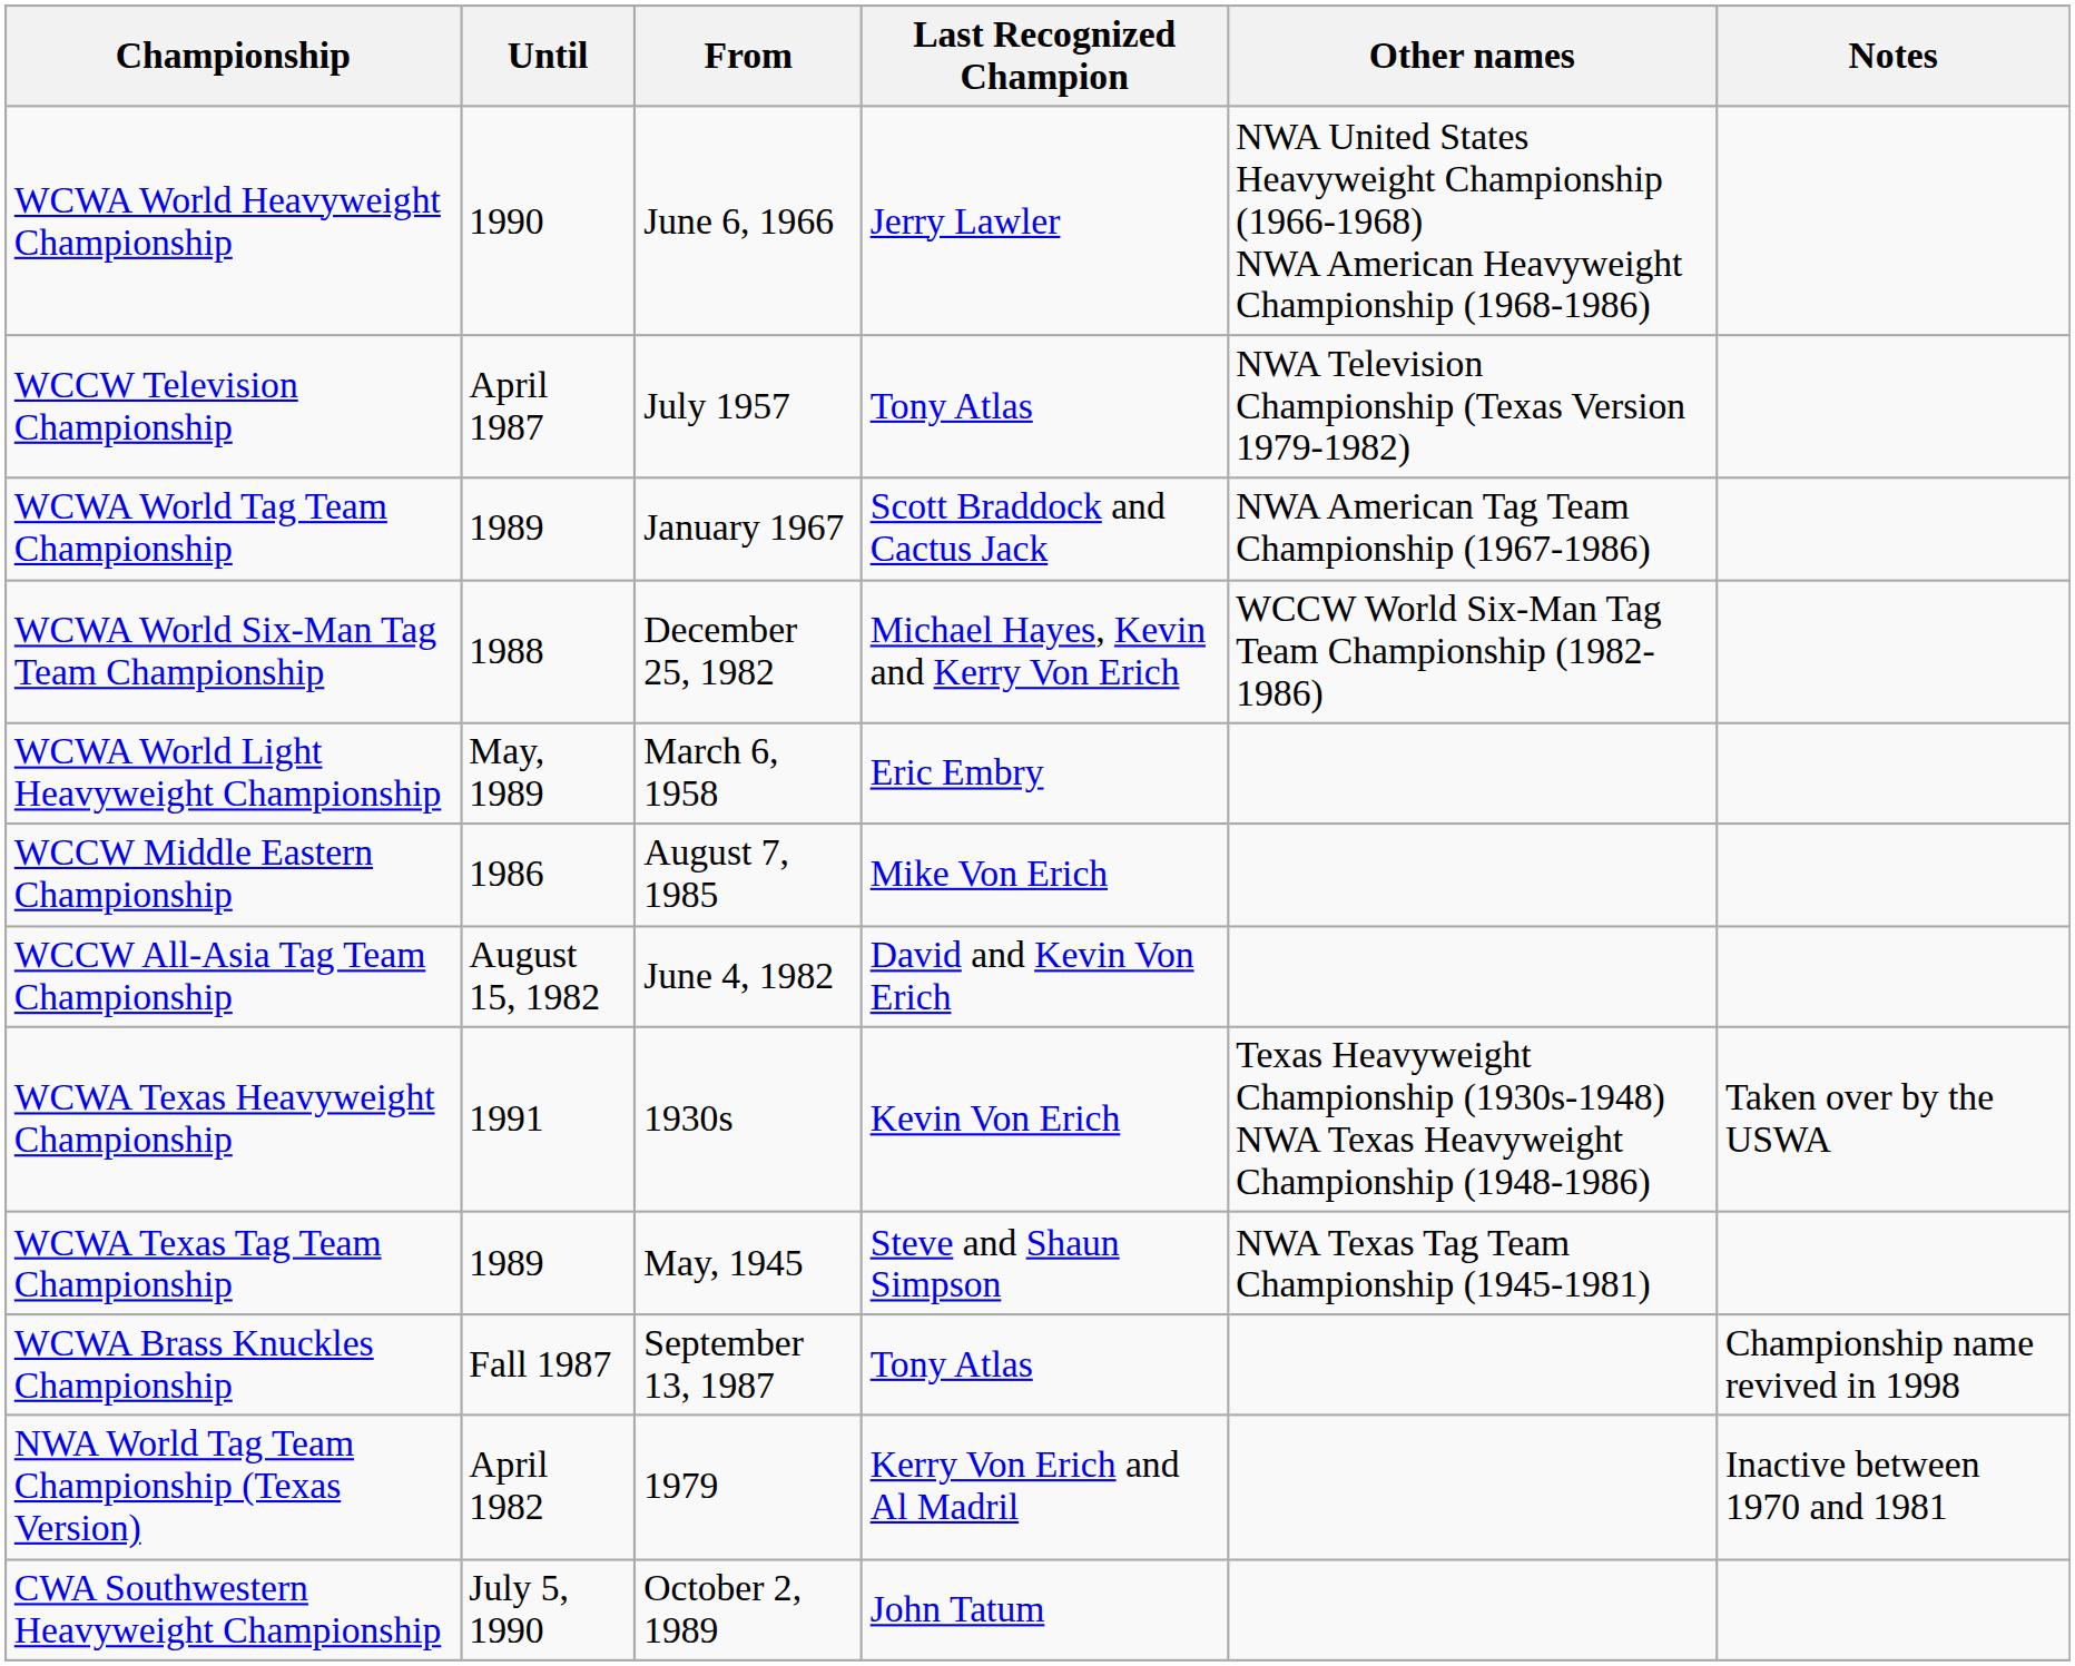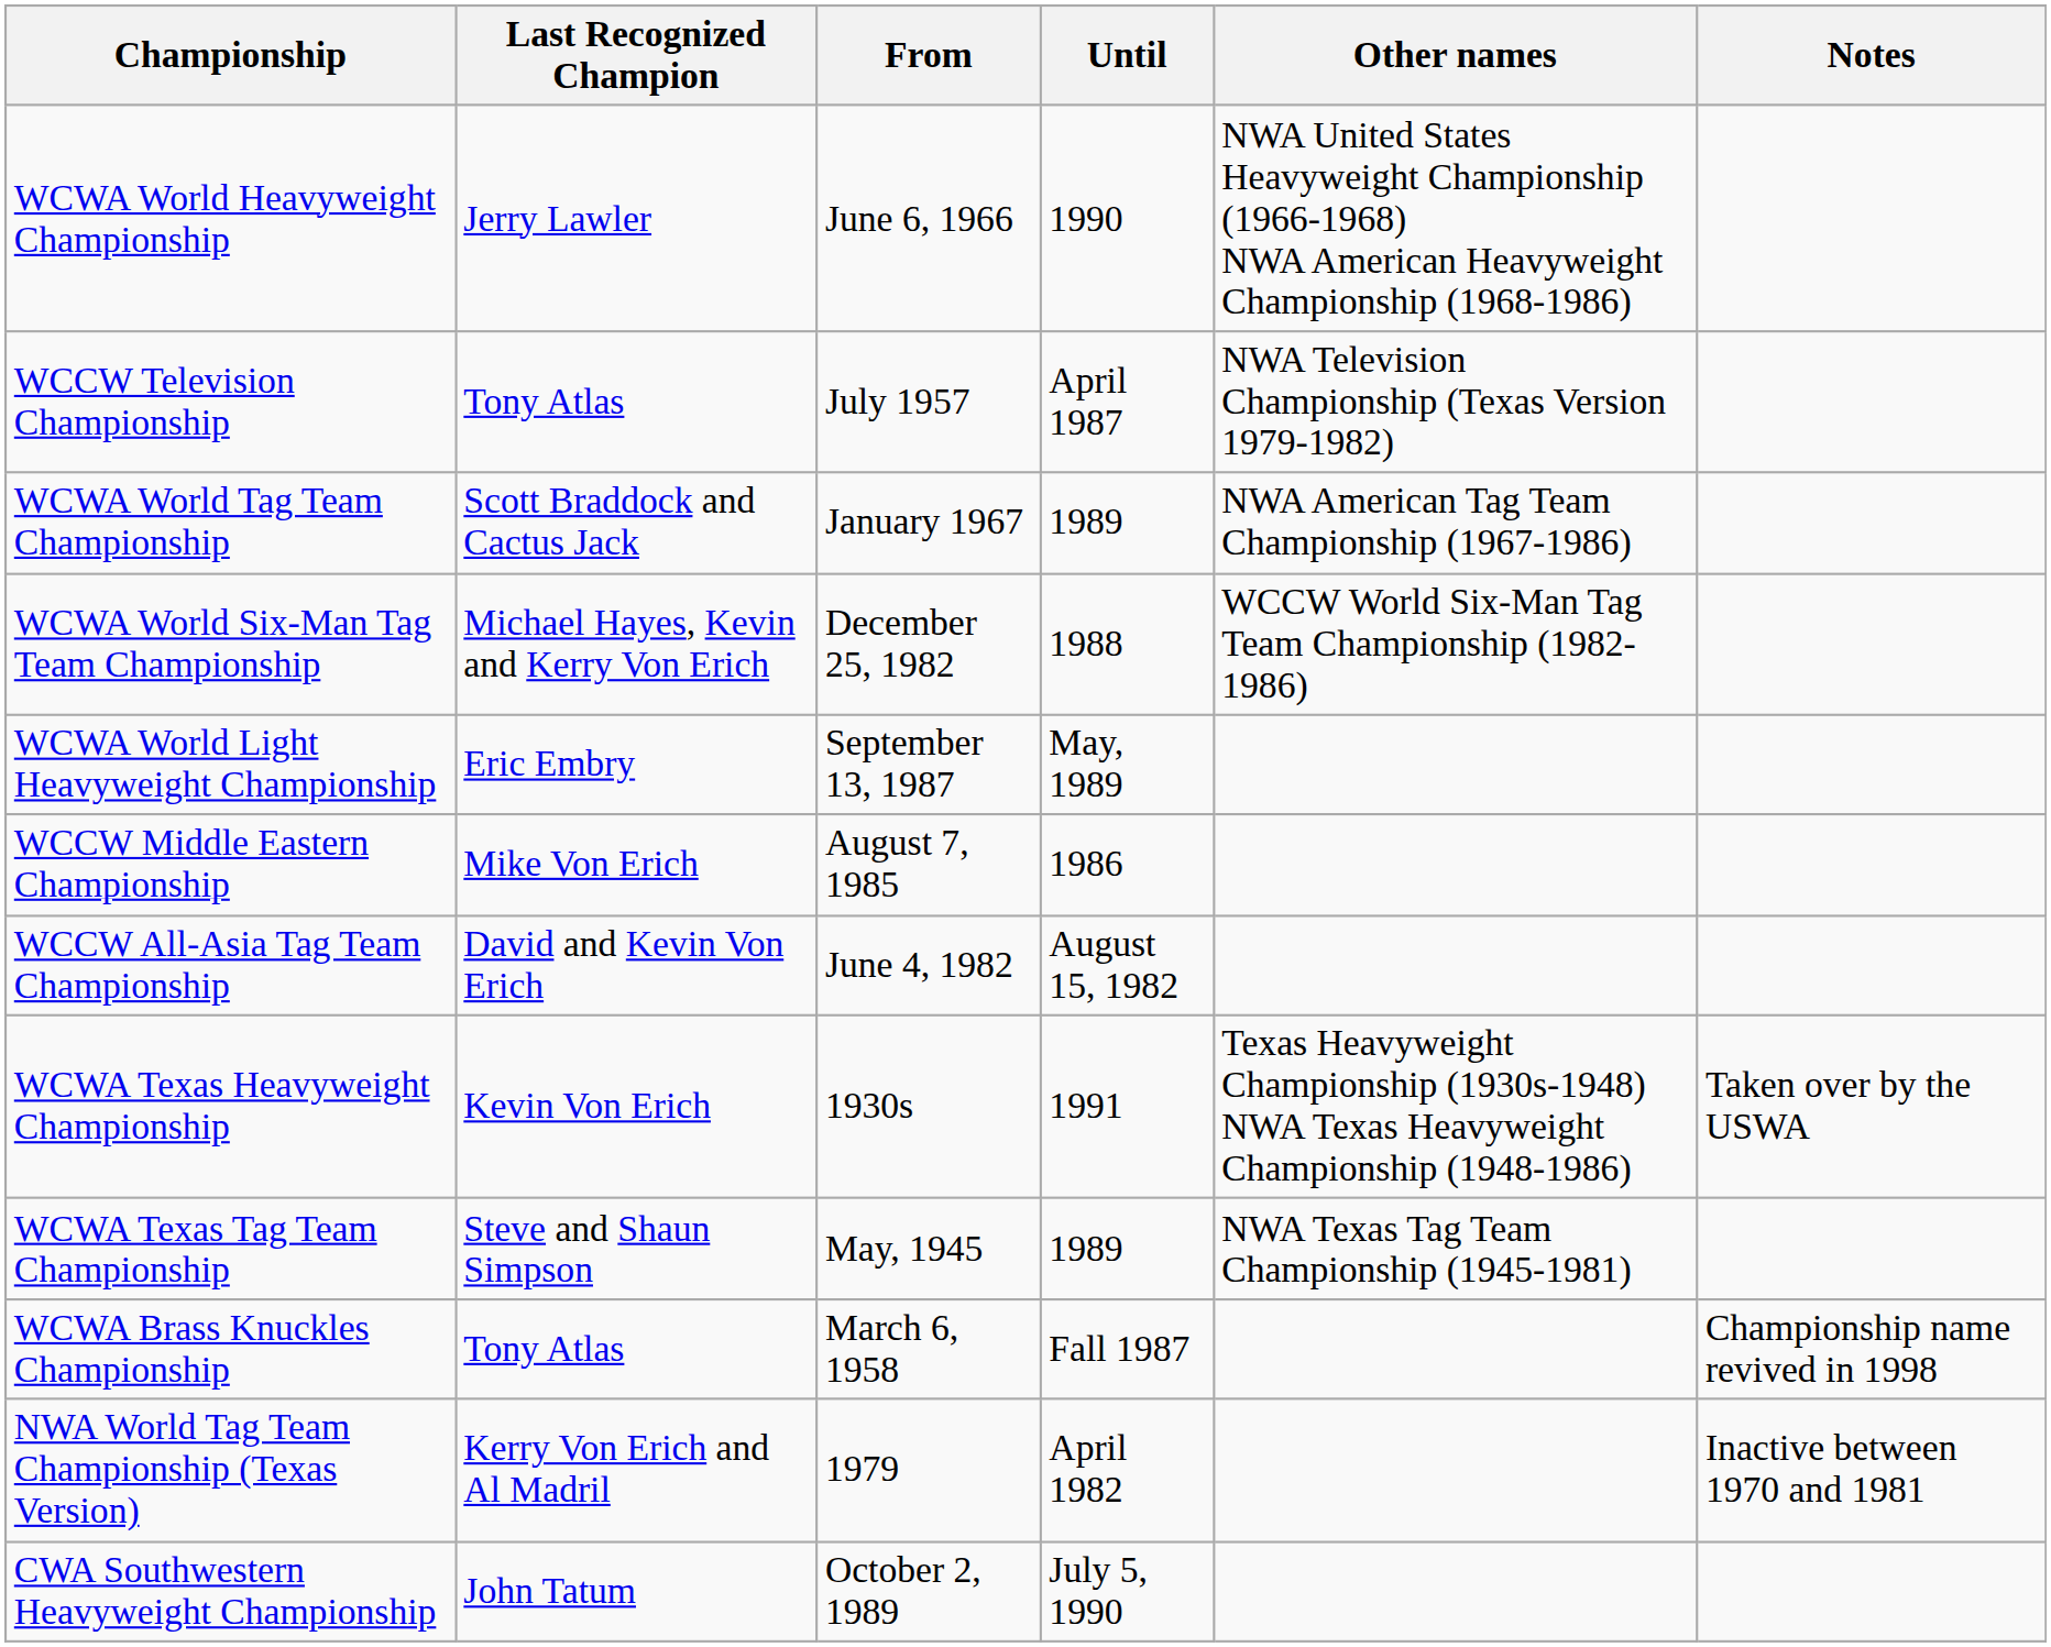columns swapped: Last Recognized Champion <-> Until
WCWA World Light Heavyweight Championship | From: March 6, 1958 -> September 13, 1987
WCWA Brass Knuckles Championship | From: September 13, 1987 -> March 6, 1958
